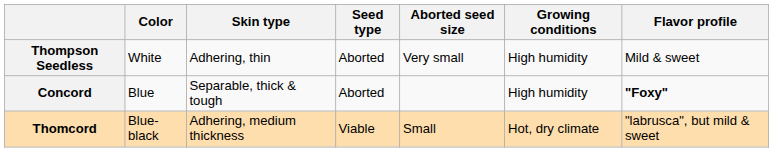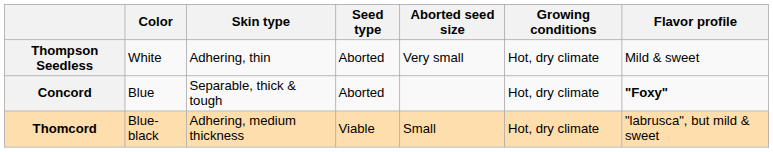Thompson Seedless | Growing conditions: High humidity -> Hot, dry climate
Concord | Growing conditions: High humidity -> Hot, dry climate
